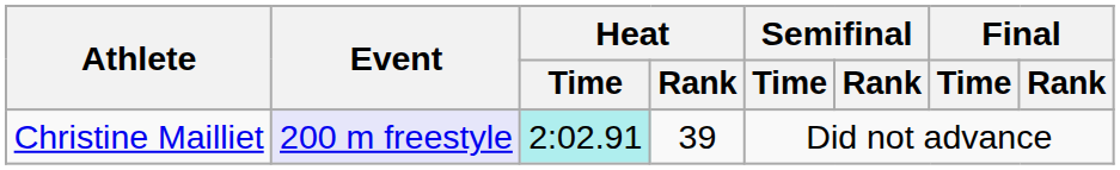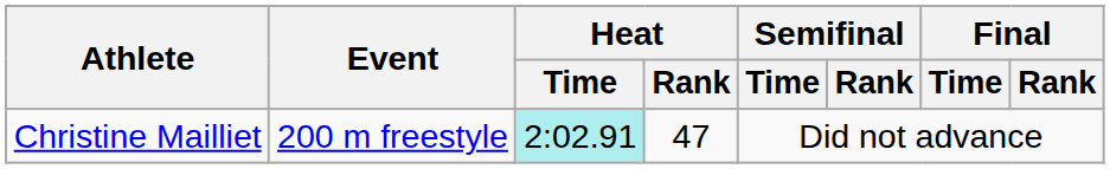Christine Mailliet | Event: lavender background -> no background
Christine Mailliet | Heat / Rank: 39 -> 47
